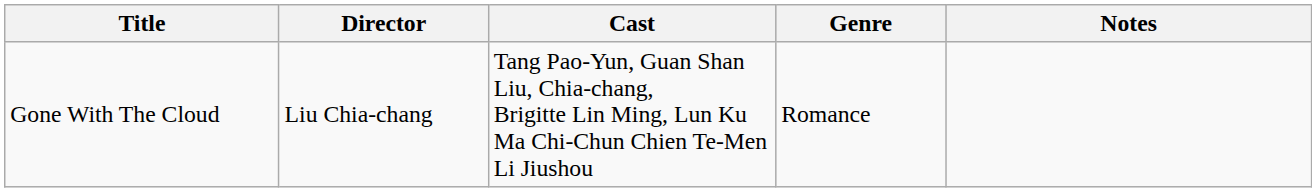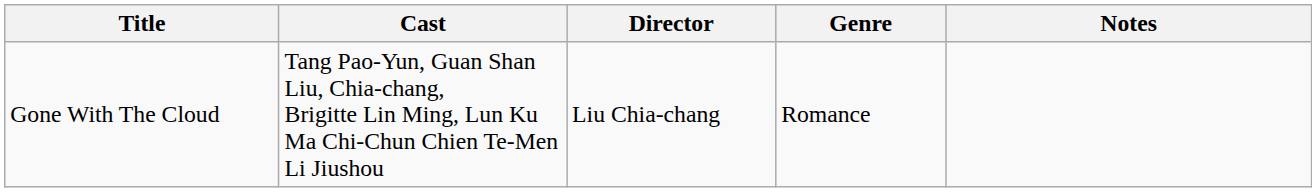columns swapped: Director <-> Cast
